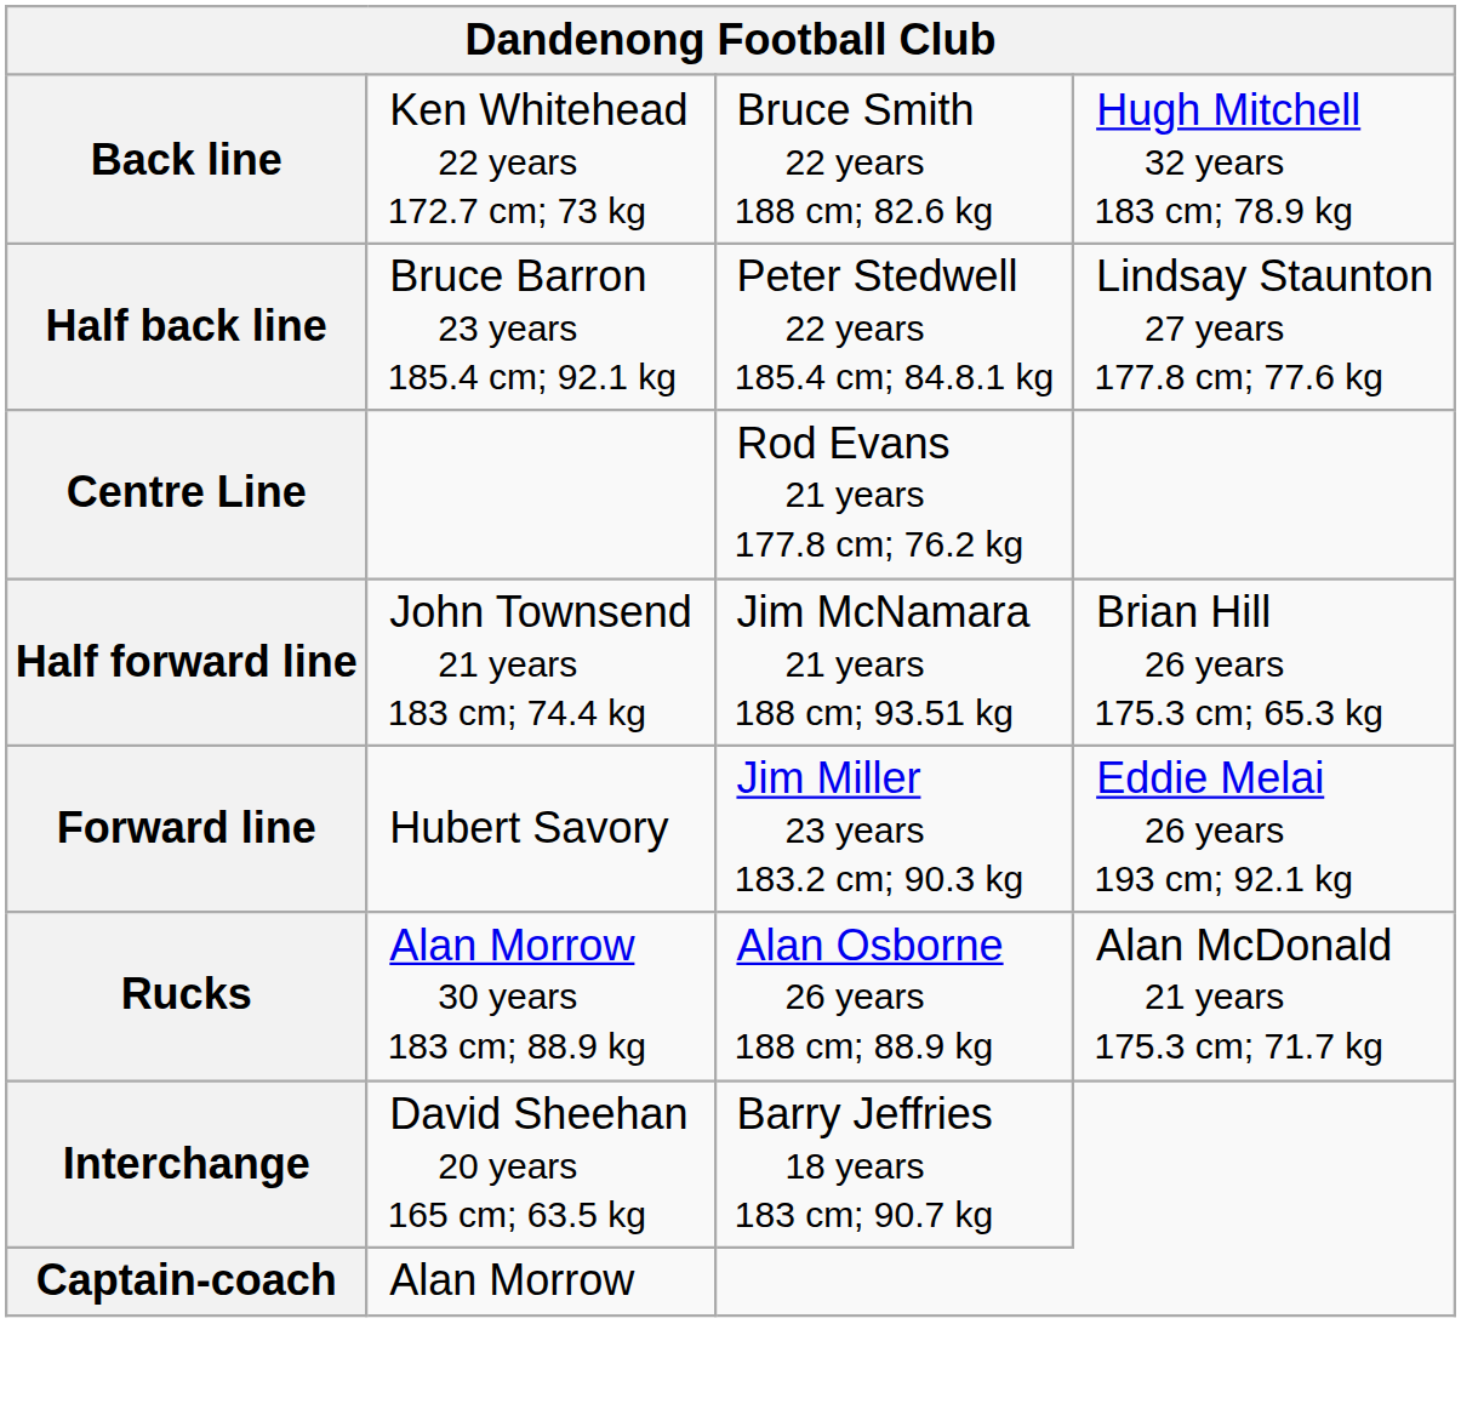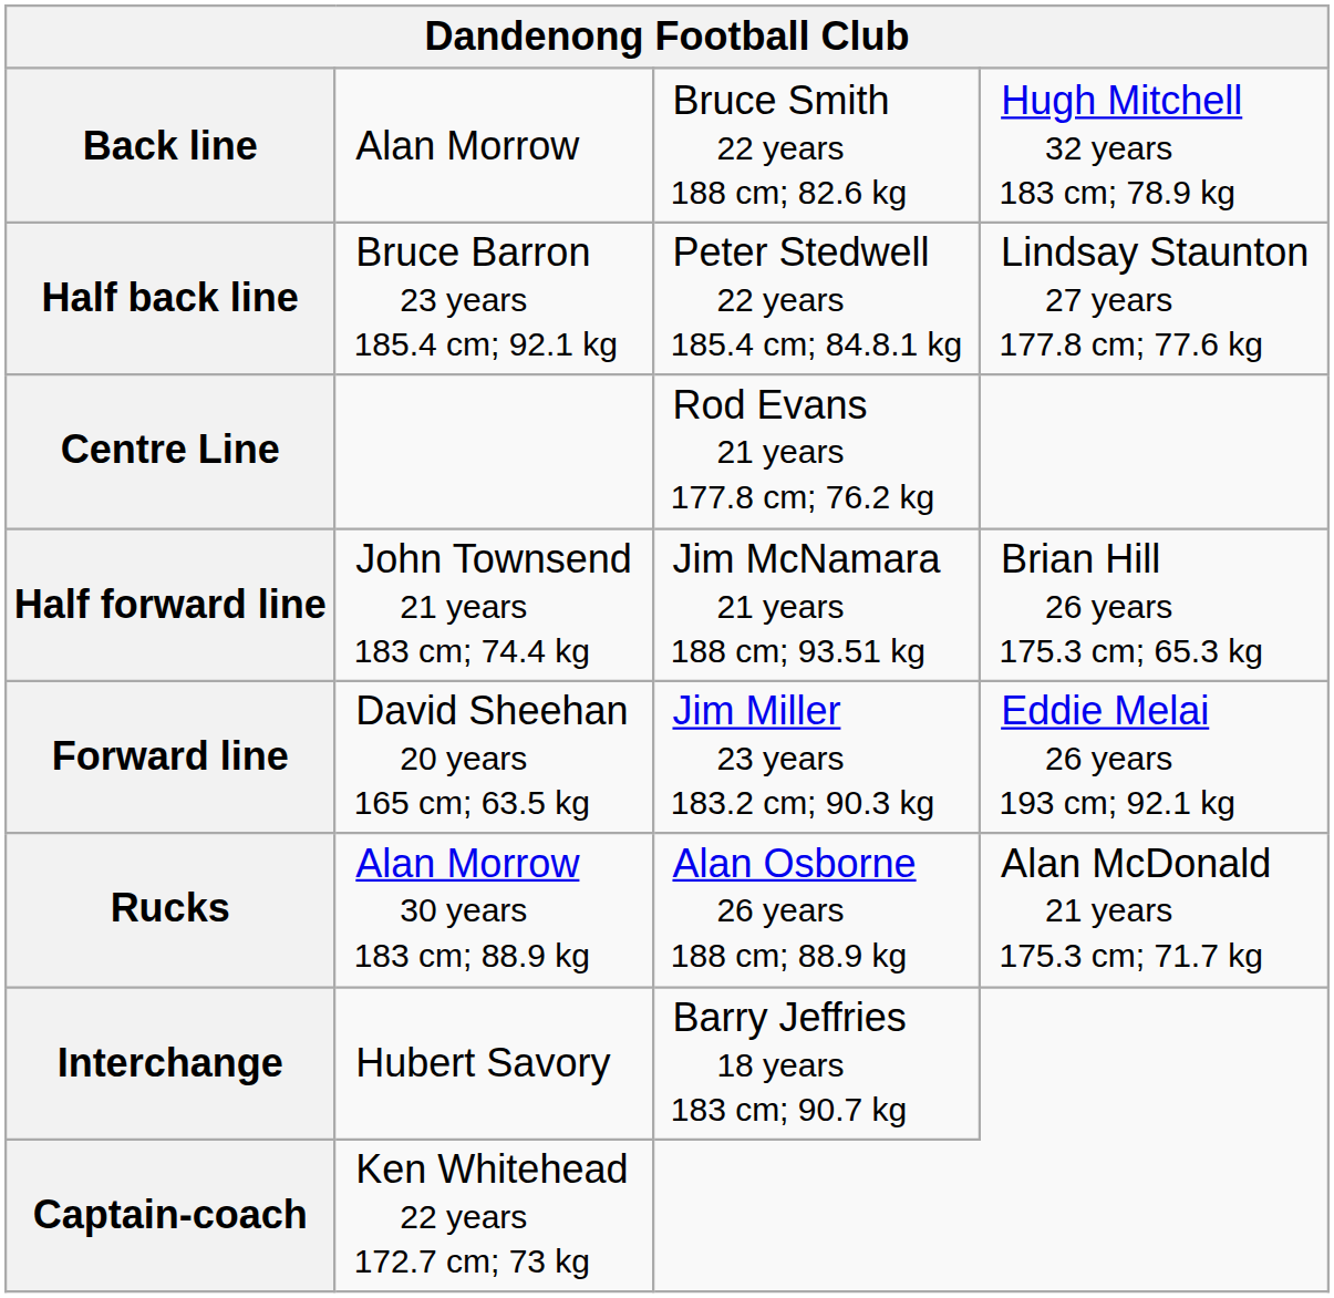Back line | column 2: Ken Whitehead 22 years 172.7 cm; 73 kg -> Alan Morrow
Forward line | column 2: Hubert Savory -> David Sheehan 20 years 165 cm; 63.5 kg
Interchange | column 2: David Sheehan 20 years 165 cm; 63.5 kg -> Hubert Savory
Captain-coach | column 2: Alan Morrow -> Ken Whitehead 22 years 172.7 cm; 73 kg
